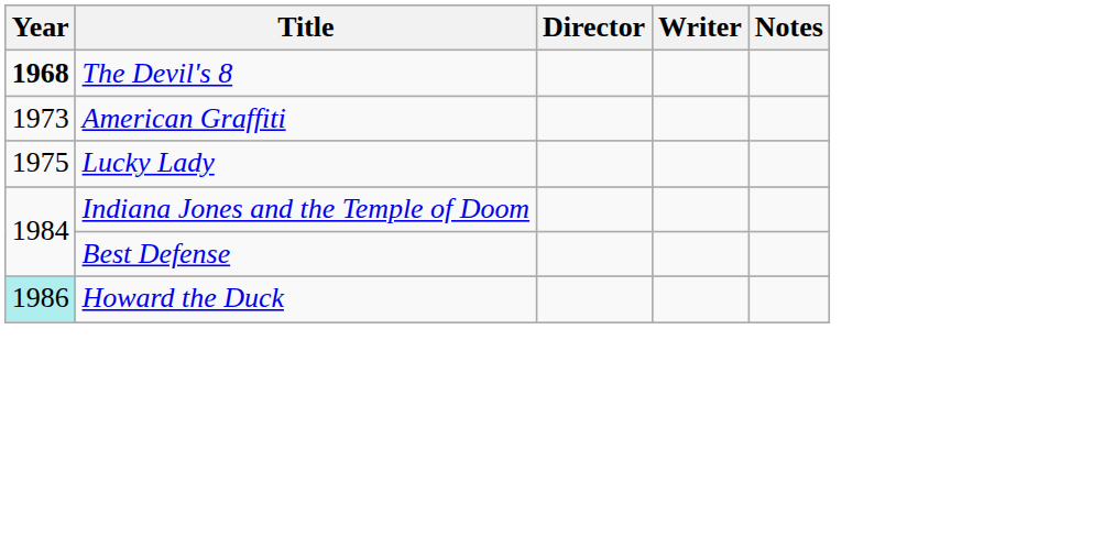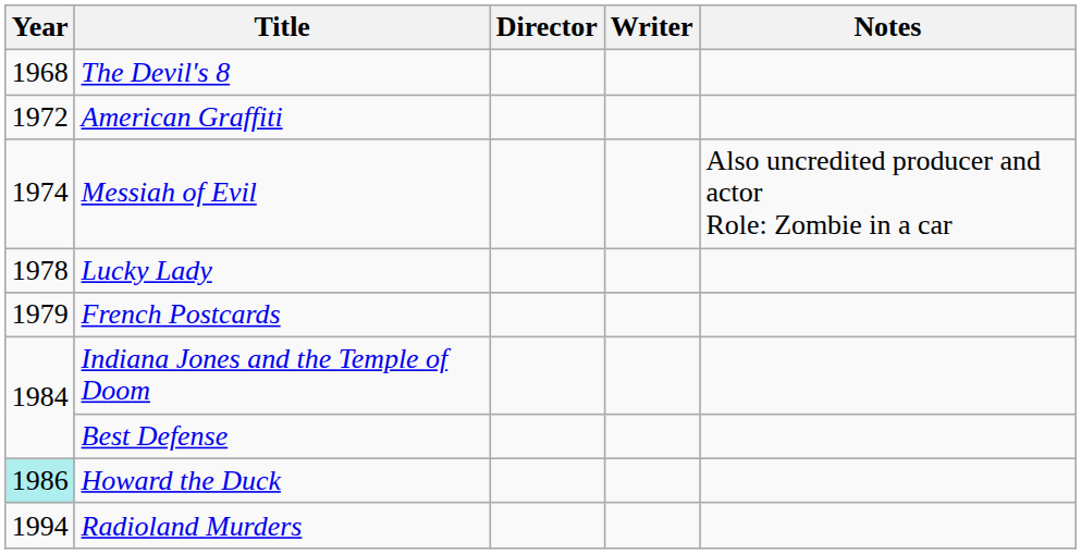The Devil's 8 | Year: bold -> normal
American Graffiti | Year: 1973 -> 1972
+ row: 1974 | Messiah of Evil | Also uncredited producer and actor Role: Zombie in a car
Lucky Lady | Year: 1975 -> 1978
+ row: 1979 | French Postcards
+ row: 1994 | Radioland Murders
